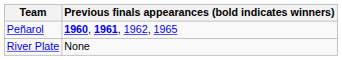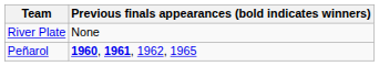rows swapped: Peñarol <-> River Plate
